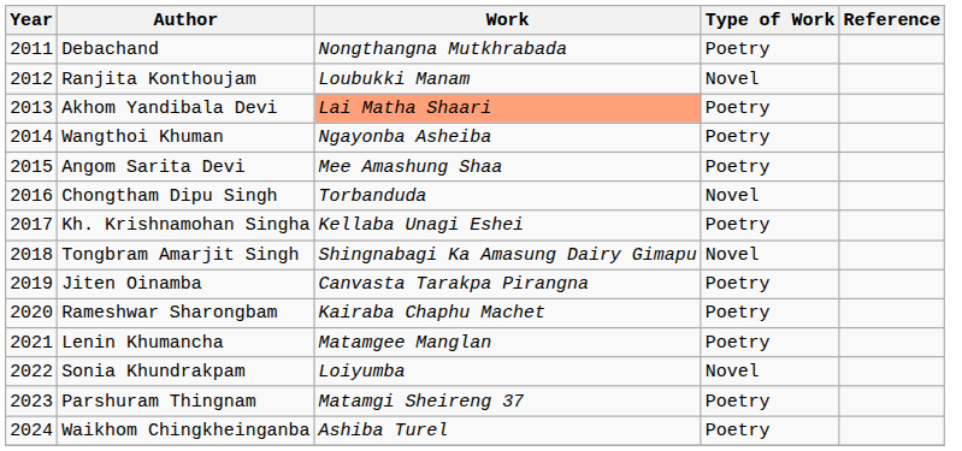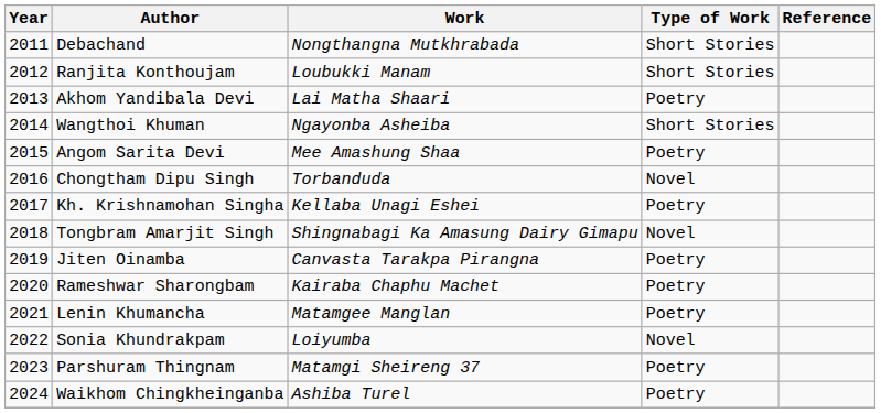Debachand | Type of Work: Poetry -> Short Stories
Ranjita Konthoujam | Type of Work: Novel -> Short Stories
Akhom Yandibala Devi | Work: lightsalmon background -> no background
Wangthoi Khuman | Type of Work: Poetry -> Short Stories
